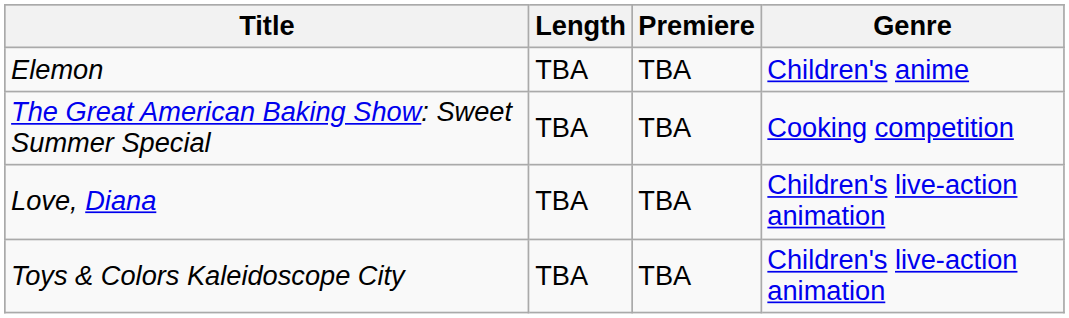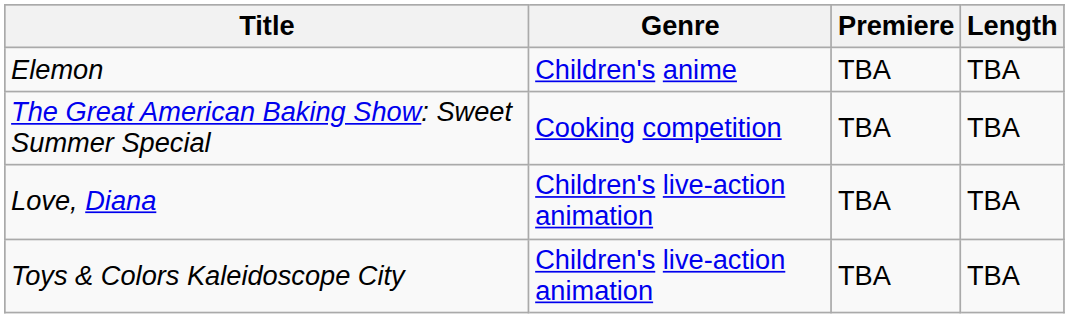columns swapped: Genre <-> Length
